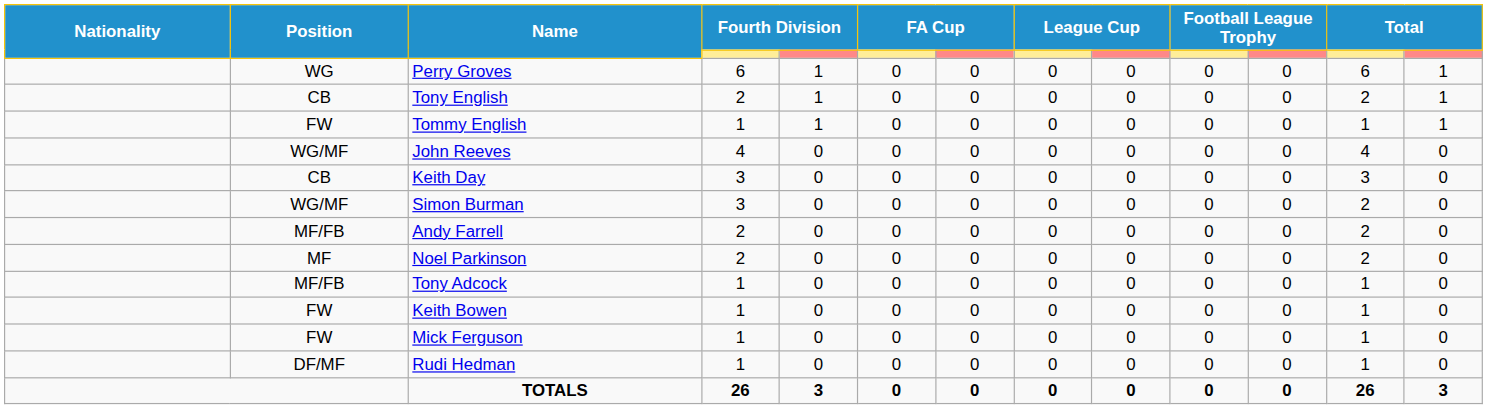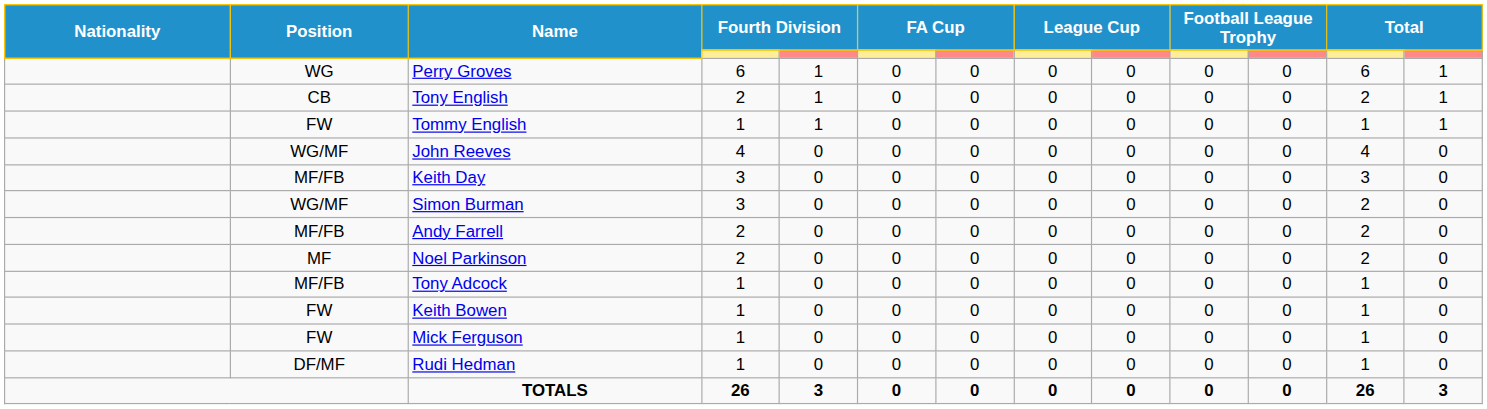Keith Day | Position: CB -> MF/FB
